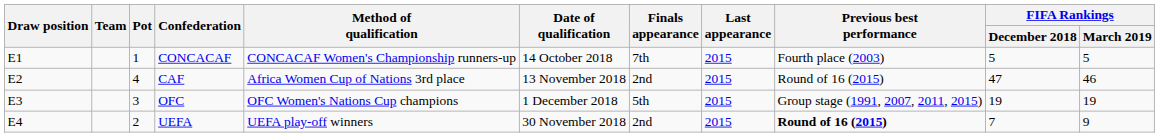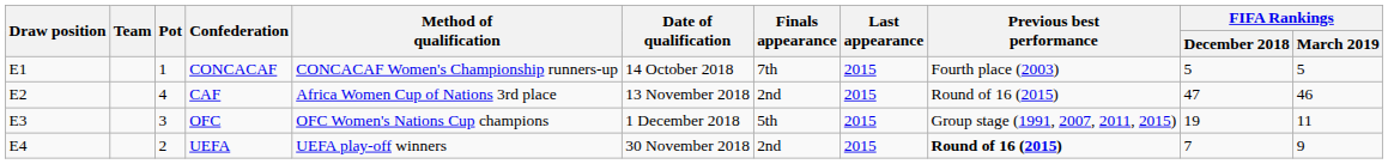OFC | FIFA Rankings / March 2019: 19 -> 11
